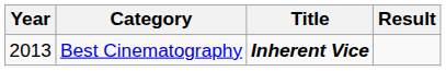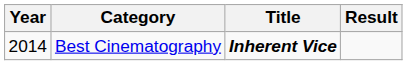Best Cinematography | Year: 2013 -> 2014
